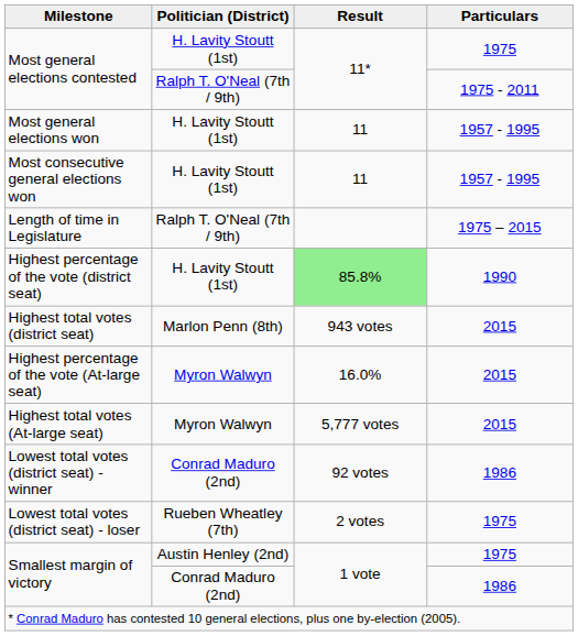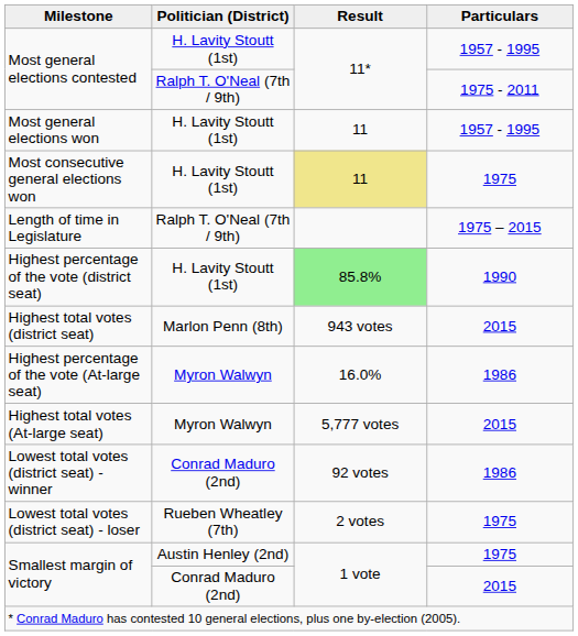Most general elections contested / H. Lavity Stoutt (1st) | Particulars: 1975 -> 1957 - 1995
Most consecutive general elections won | Result: no background -> khaki background
Most consecutive general elections won | Particulars: 1957 - 1995 -> 1975
Highest percentage of the vote (At-large seat) | Particulars: 2015 -> 1986
Smallest margin of victory / Conrad Maduro (2nd) | Particulars: 1986 -> 2015
